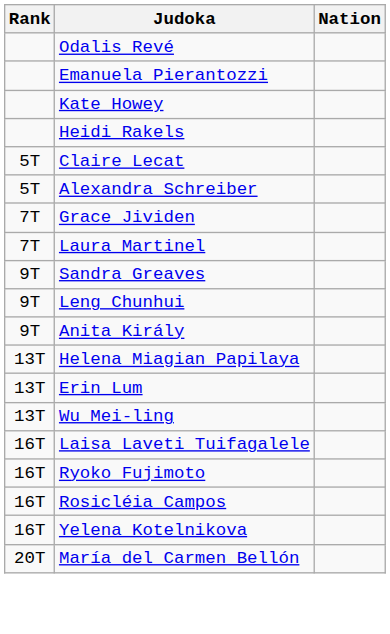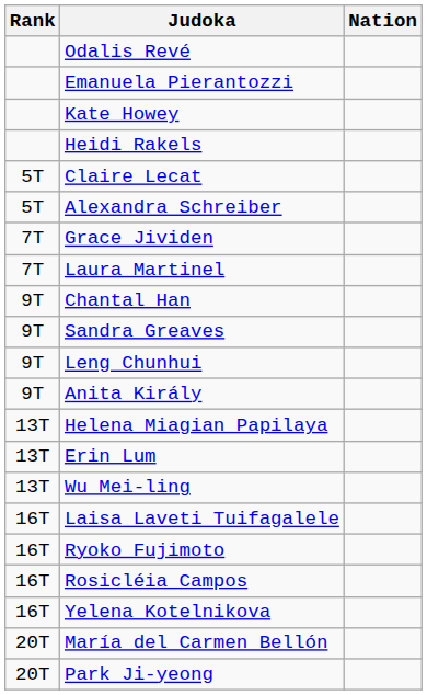+ row: 9T | Chantal Han
+ row: 20T | Park Ji-yeong
